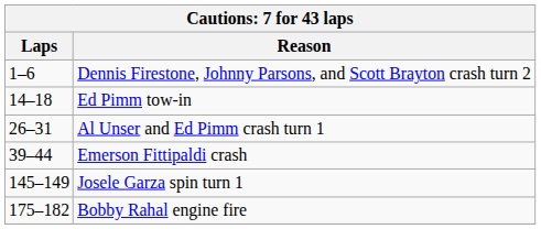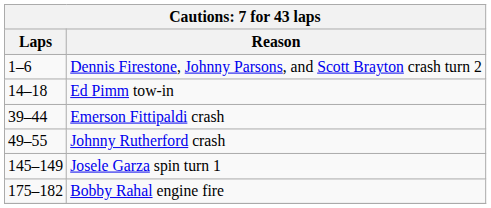- row: 26–31 | Al Unser and Ed Pimm crash turn 1
+ row: 49–55 | Johnny Rutherford crash
